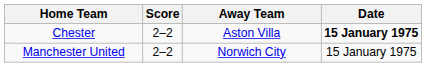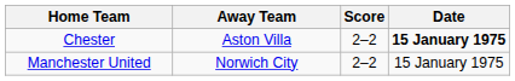columns swapped: Score <-> Away Team
